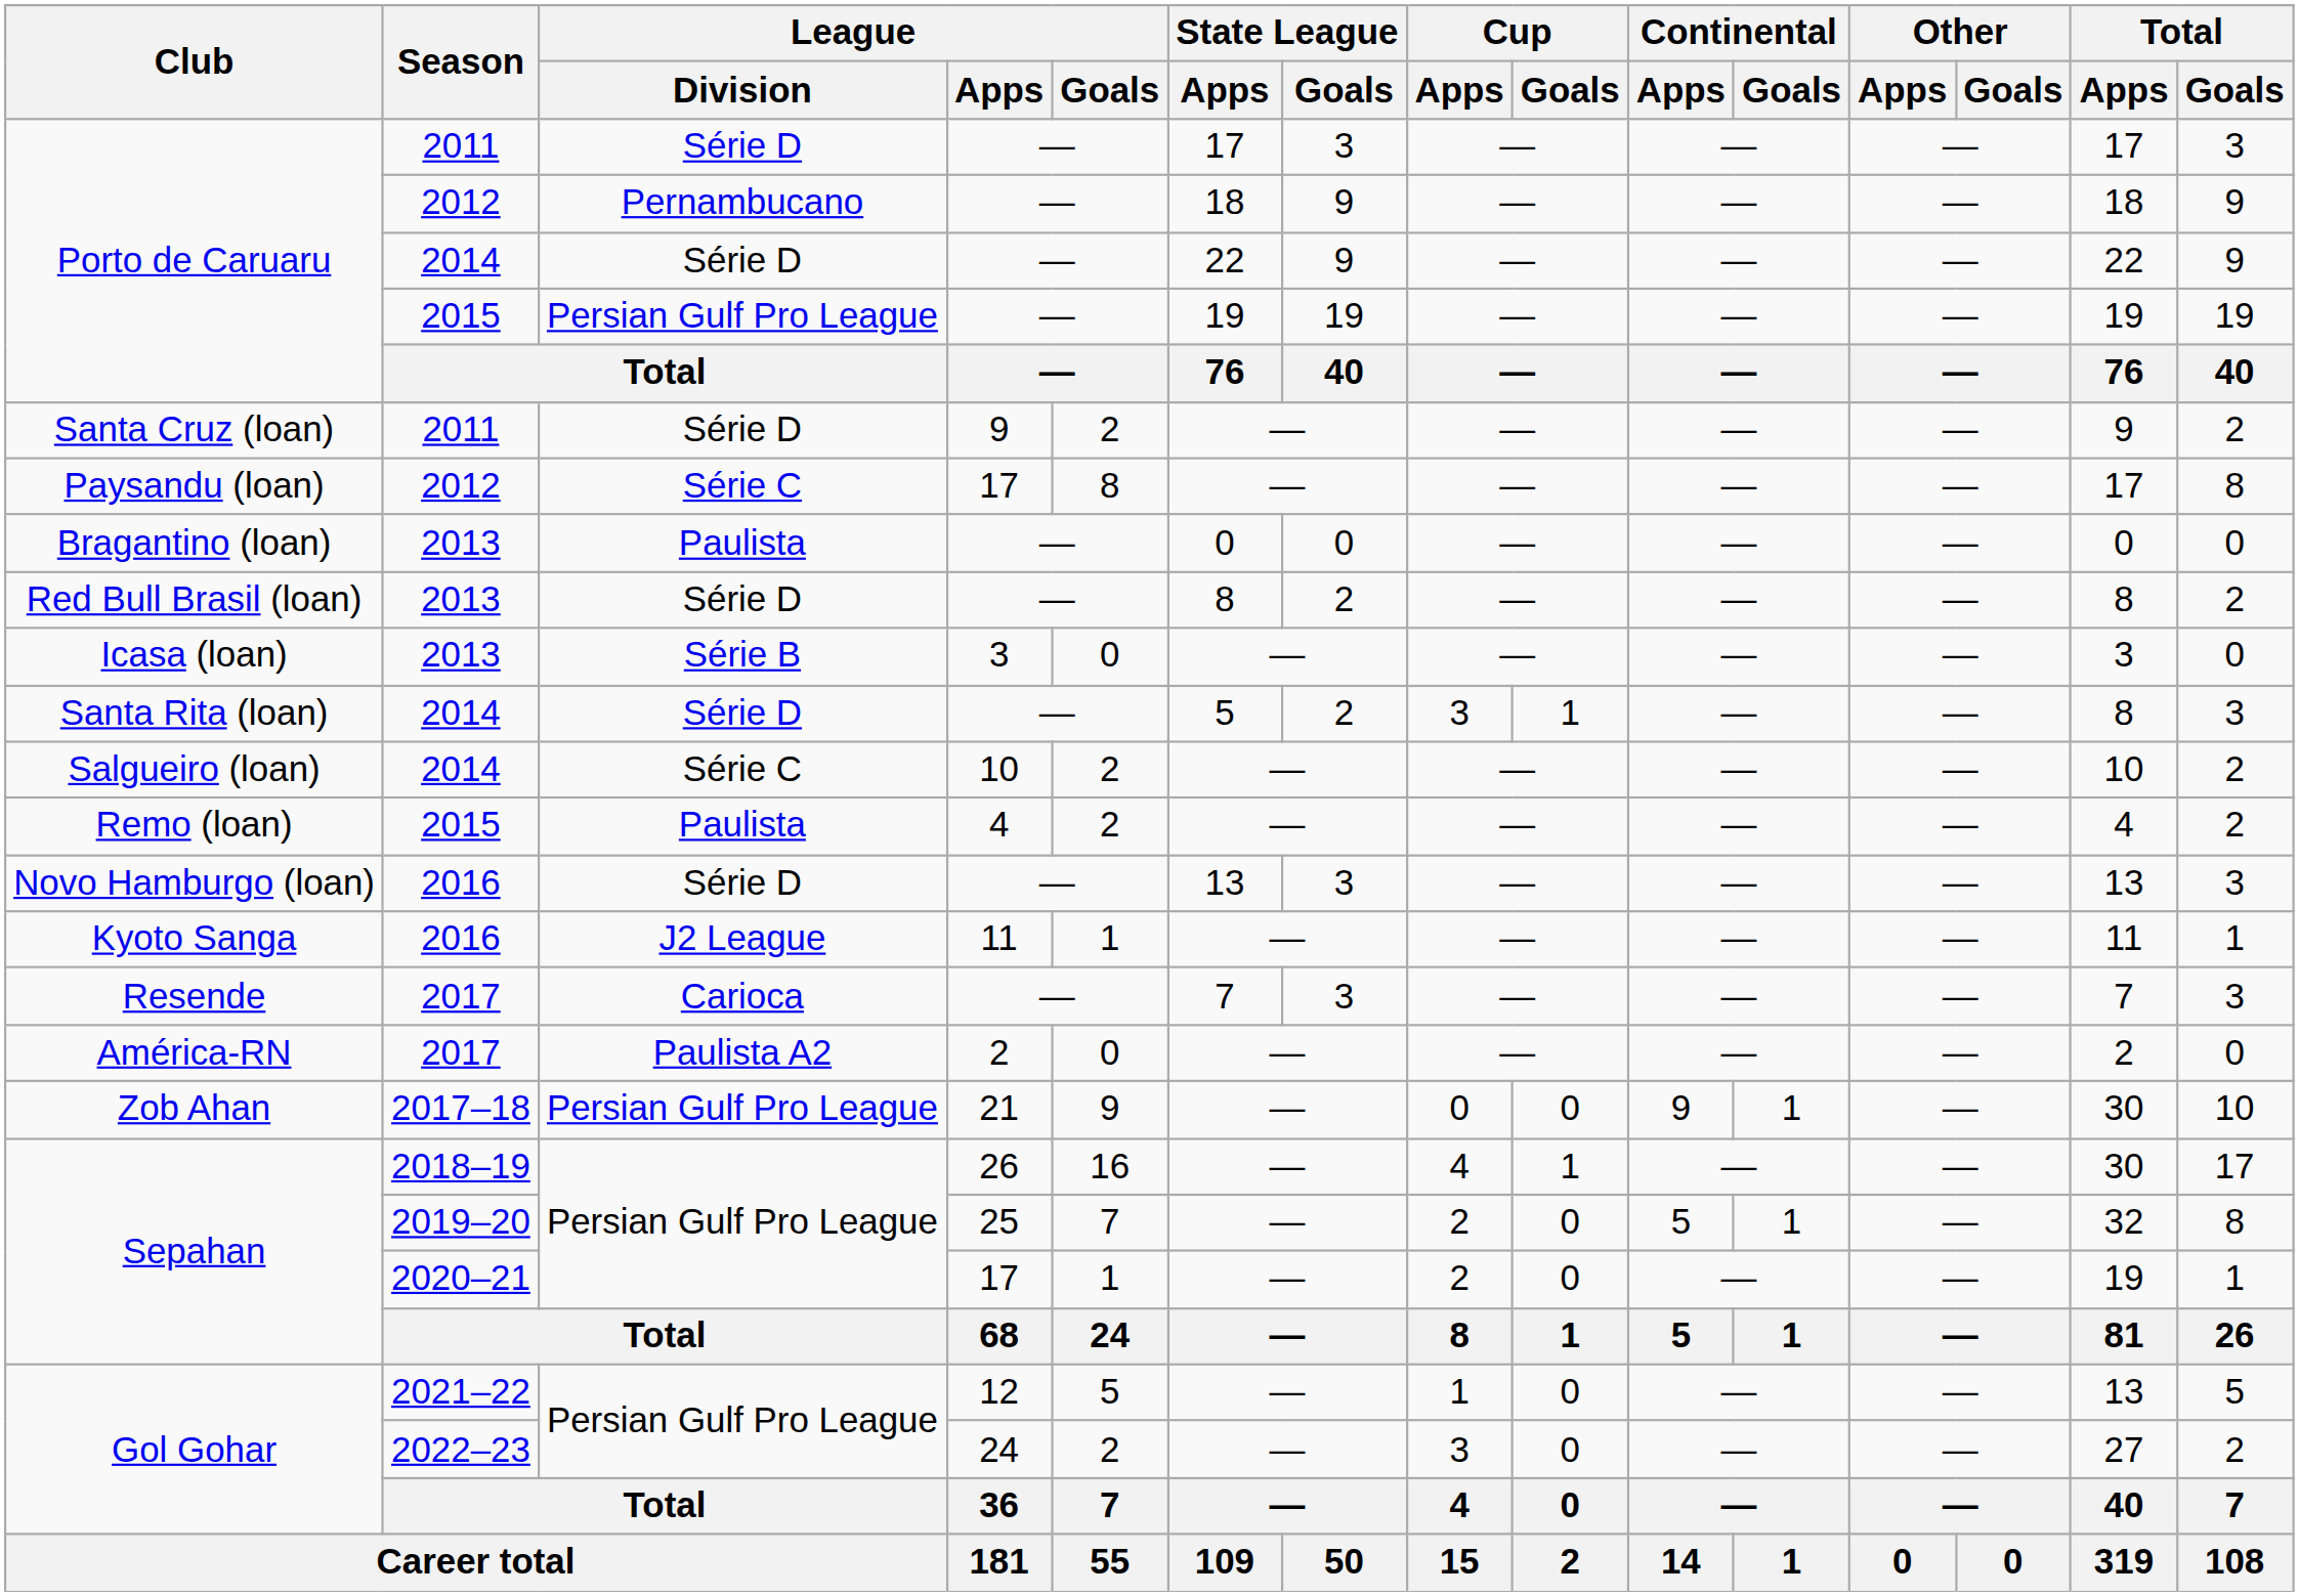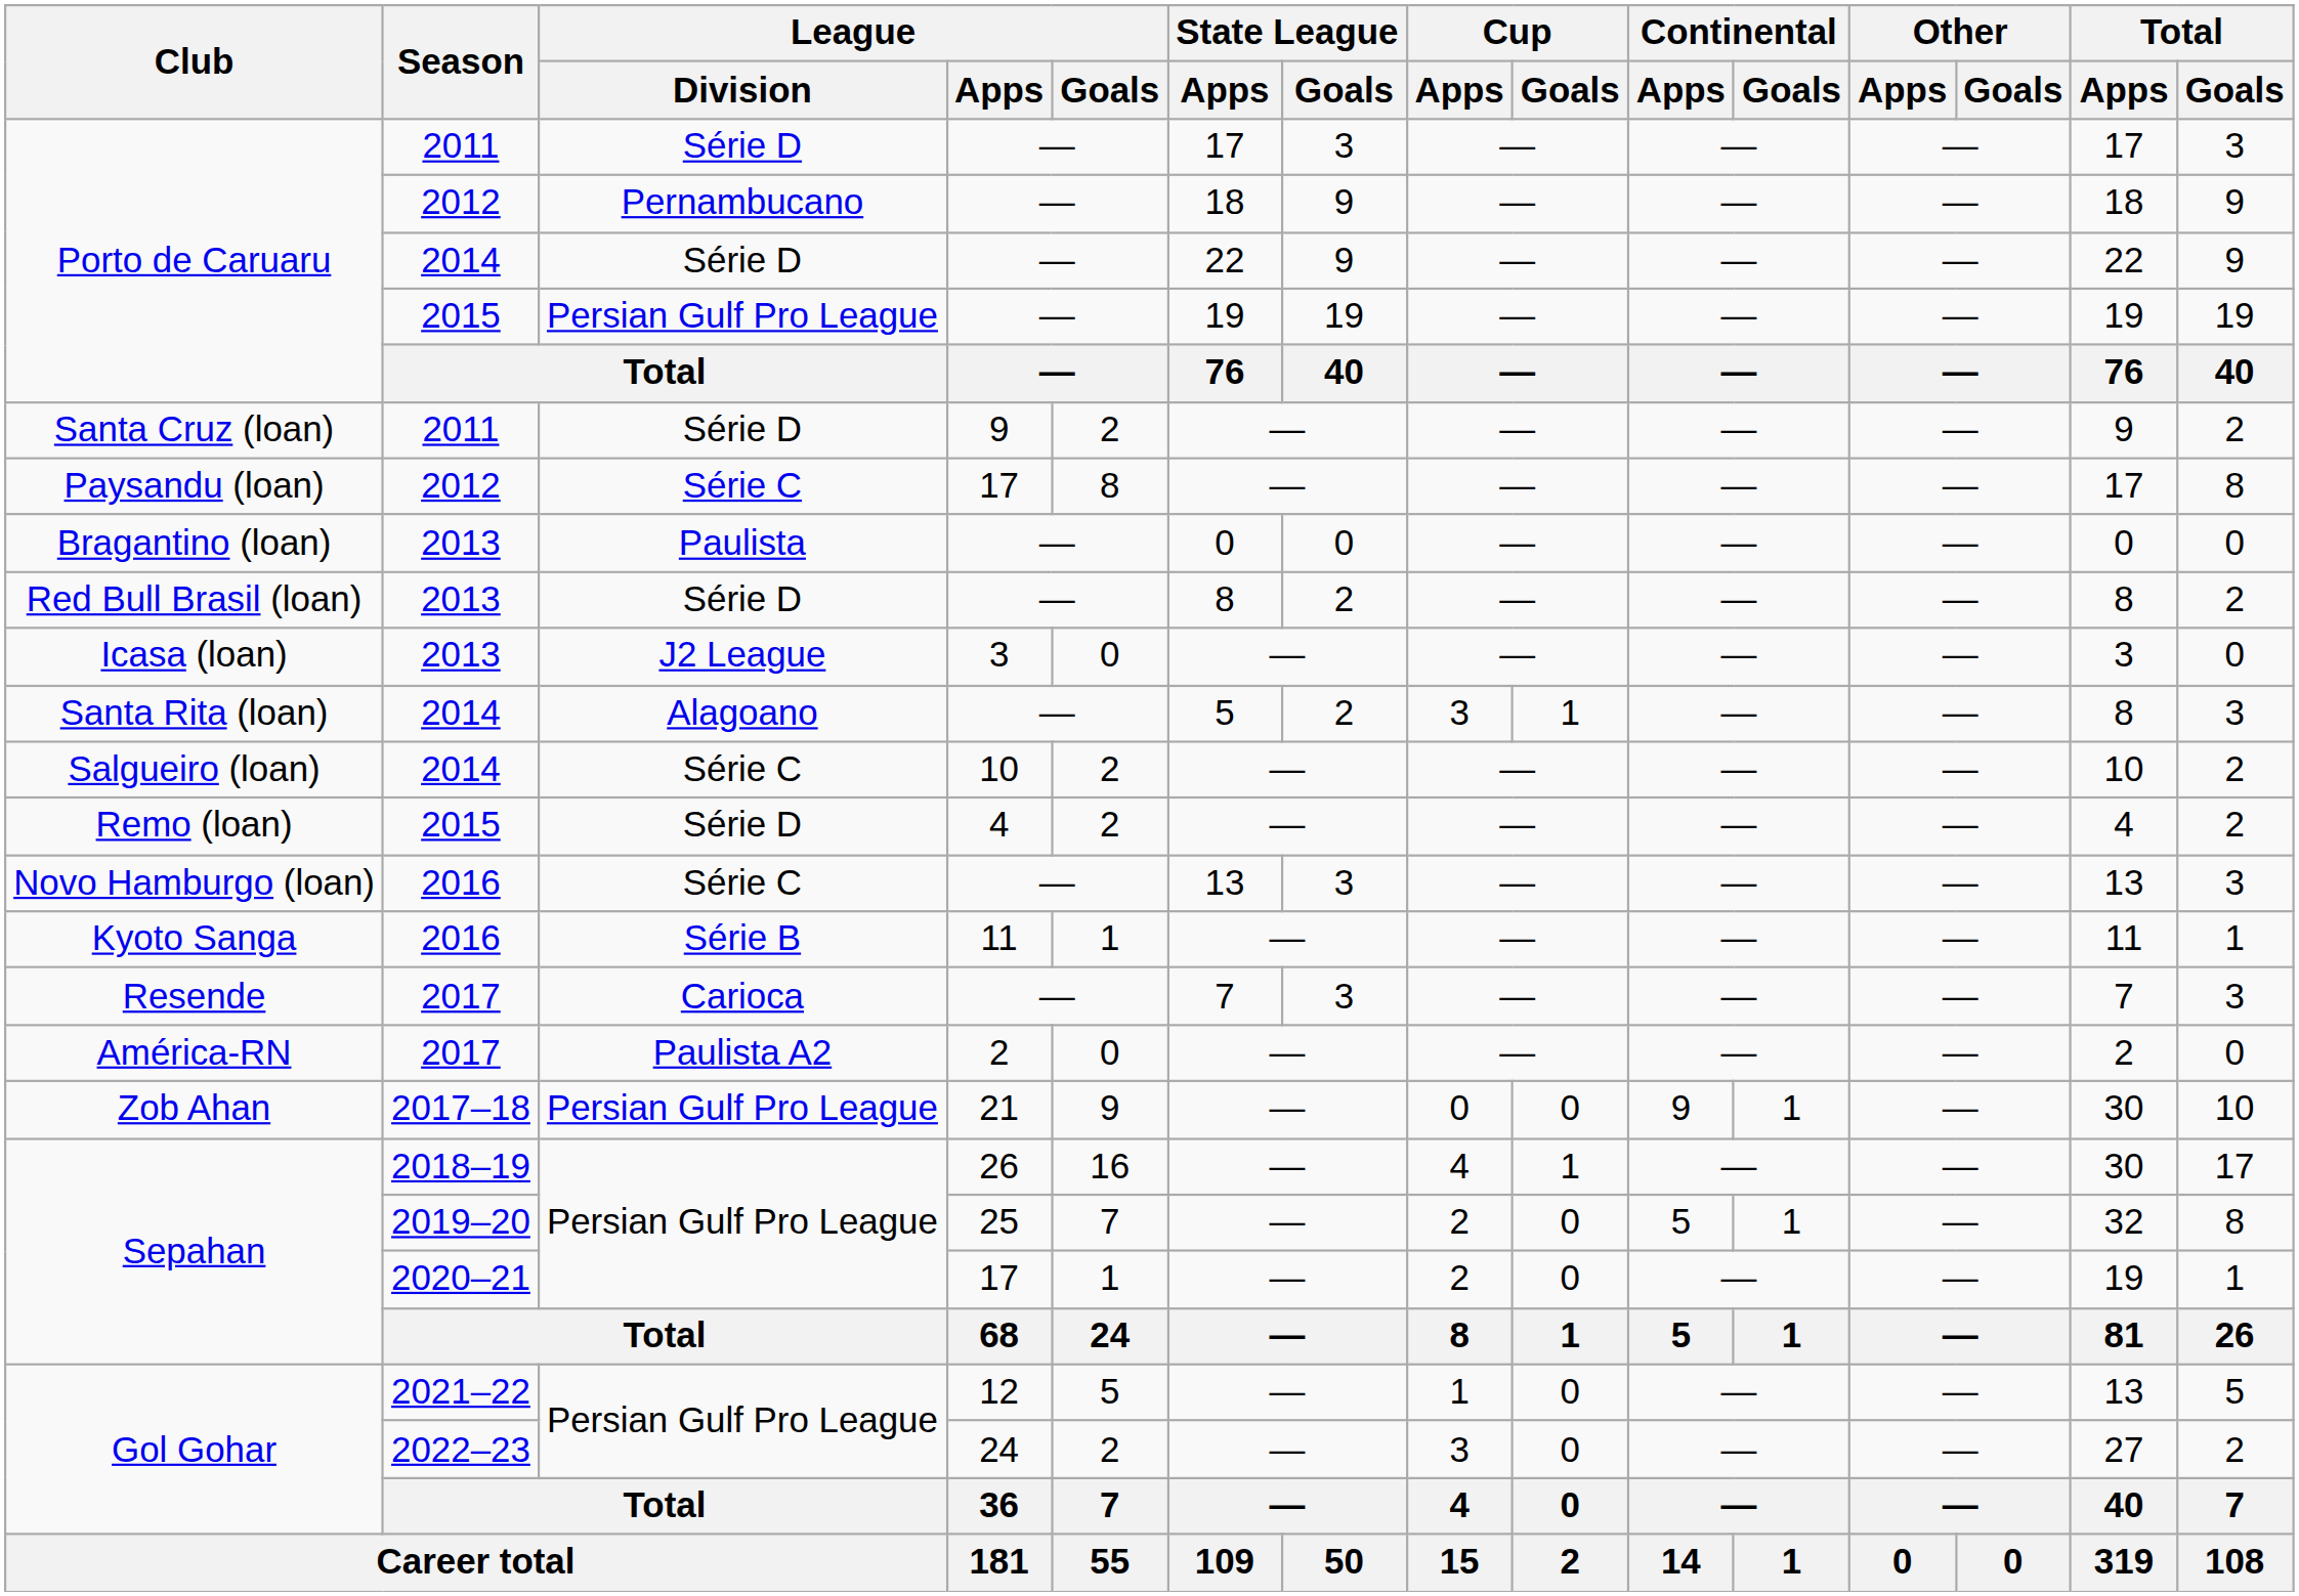Icasa (loan) | League / Division: Série B -> J2 League
Santa Rita (loan) | League / Division: Série D -> Alagoano
Remo (loan) | League / Division: Paulista -> Série D
Novo Hamburgo (loan) | League / Division: Série D -> Série C
Kyoto Sanga | League / Division: J2 League -> Série B
